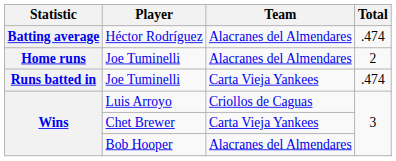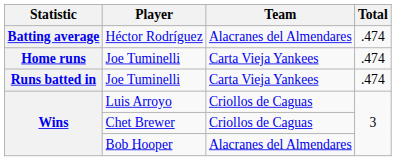Home runs / Joe Tuminelli | Team: Alacranes del Almendares -> Carta Vieja Yankees
Home runs / Joe Tuminelli | Total: 2 -> .474
Chet Brewer | Team: Carta Vieja Yankees -> Criollos de Caguas
